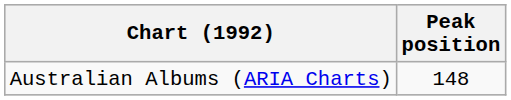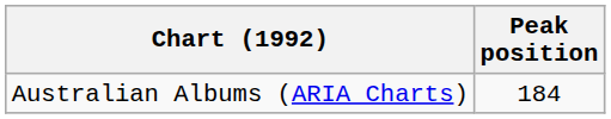Australian Albums (ARIA Charts) | Peak position: 148 -> 184
